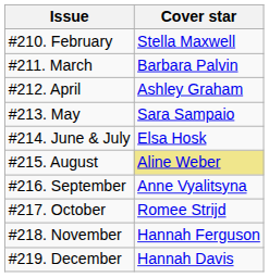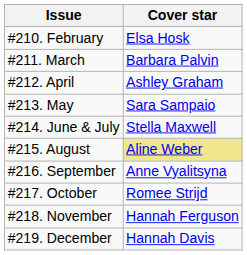#210. February | Cover star: Stella Maxwell -> Elsa Hosk
#214. June & July | Cover star: Elsa Hosk -> Stella Maxwell
